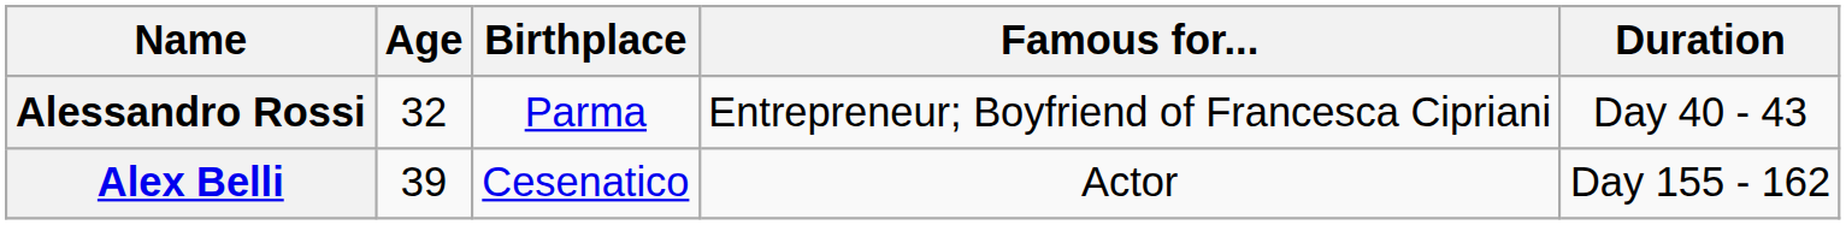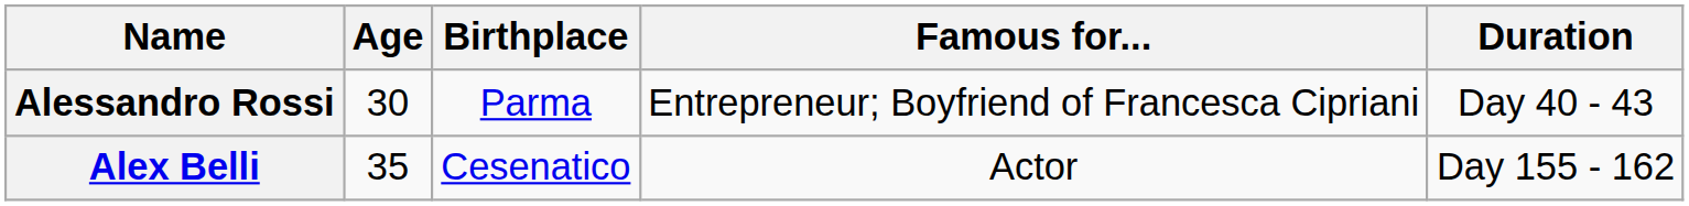Alessandro Rossi | Age: 32 -> 30
Alex Belli | Age: 39 -> 35
